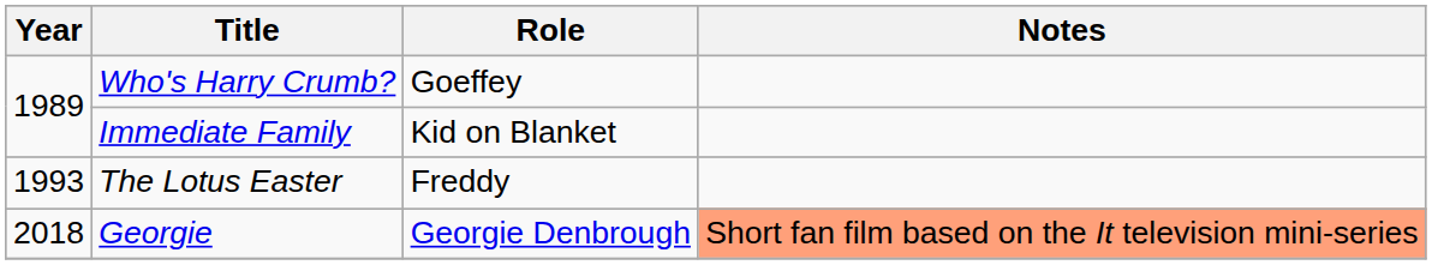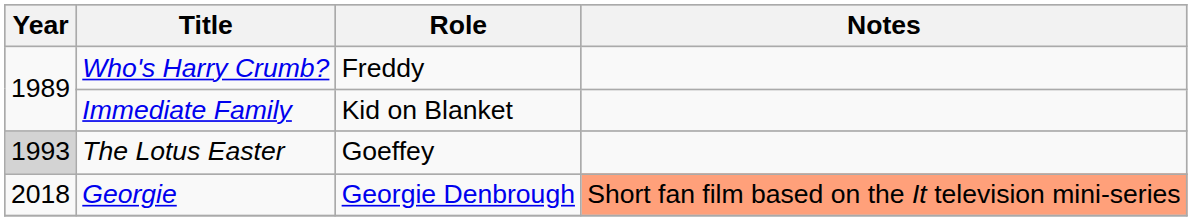Who's Harry Crumb? | Role: Goeffey -> Freddy
The Lotus Easter | Year: no background -> lightgrey background
The Lotus Easter | Role: Freddy -> Goeffey
